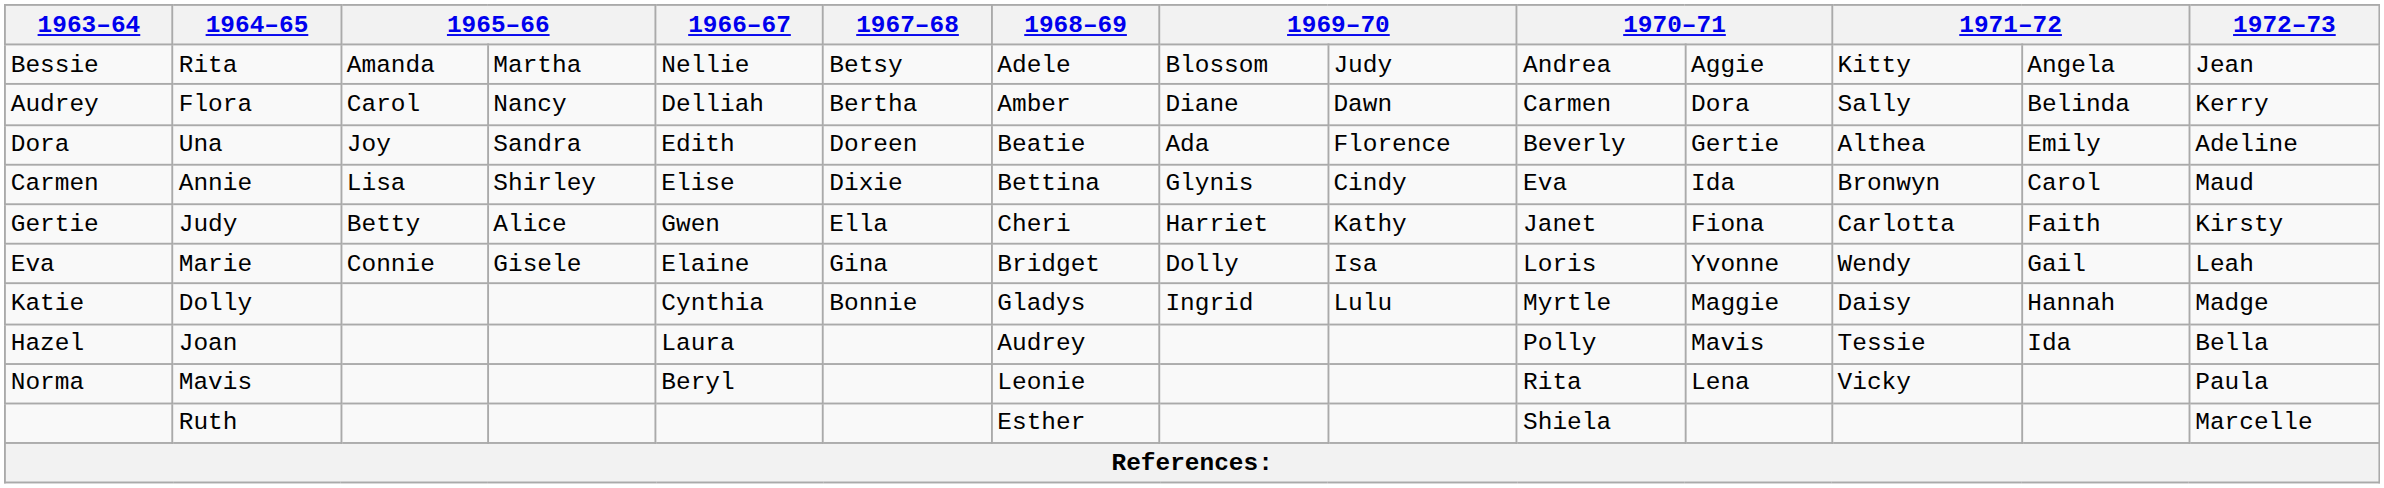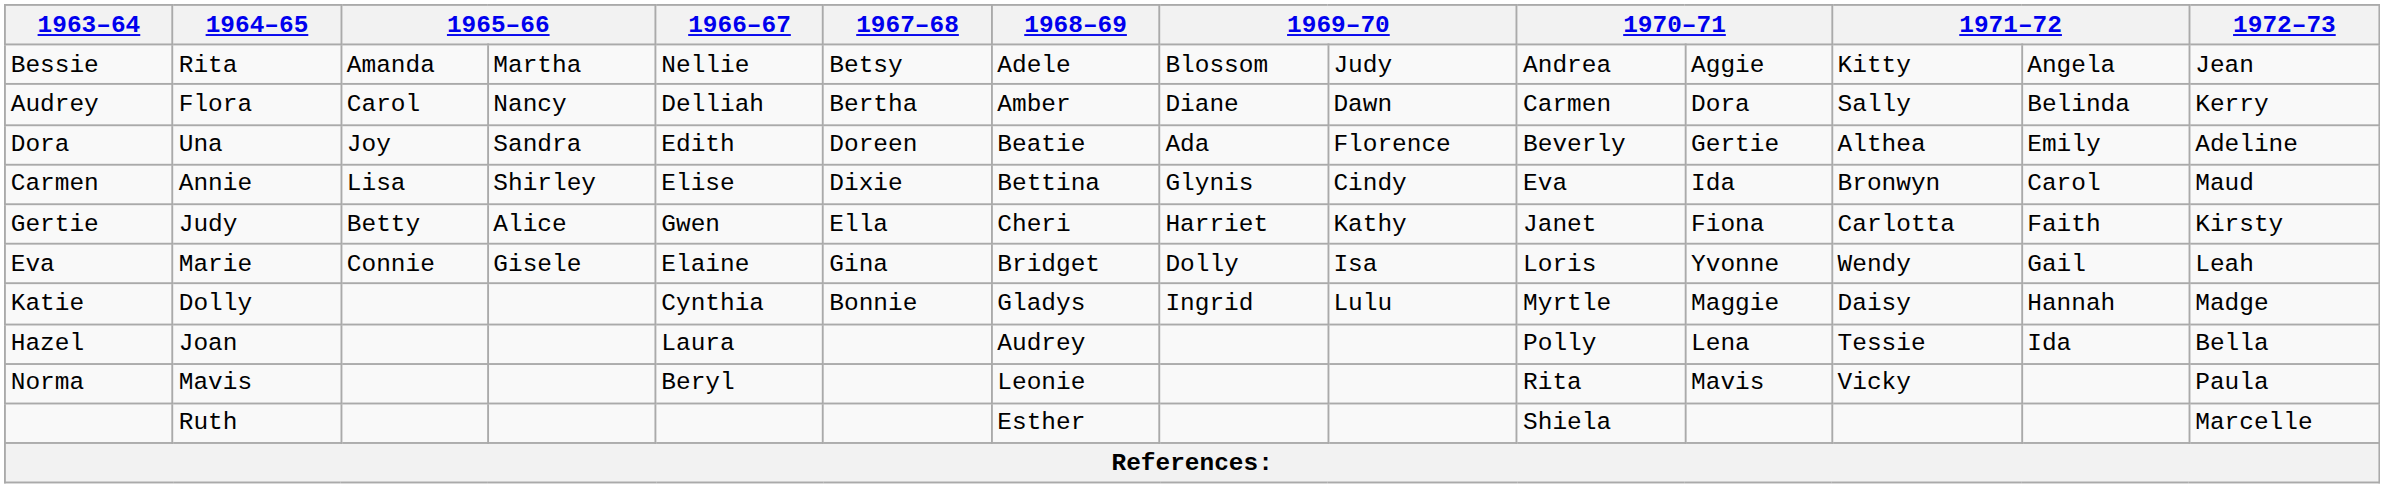Hazel | column 11: Mavis -> Lena
Norma | column 11: Lena -> Mavis
